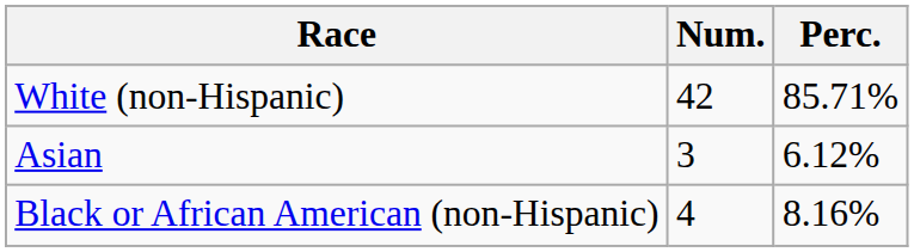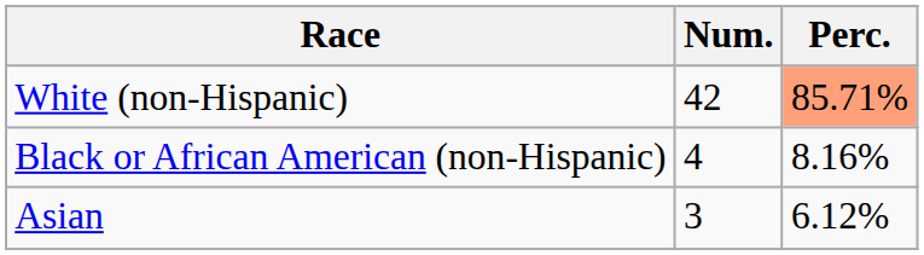White (non-Hispanic) | Perc.: no background -> lightsalmon background
rows swapped: Black or African American (non-Hispanic) <-> Asian
